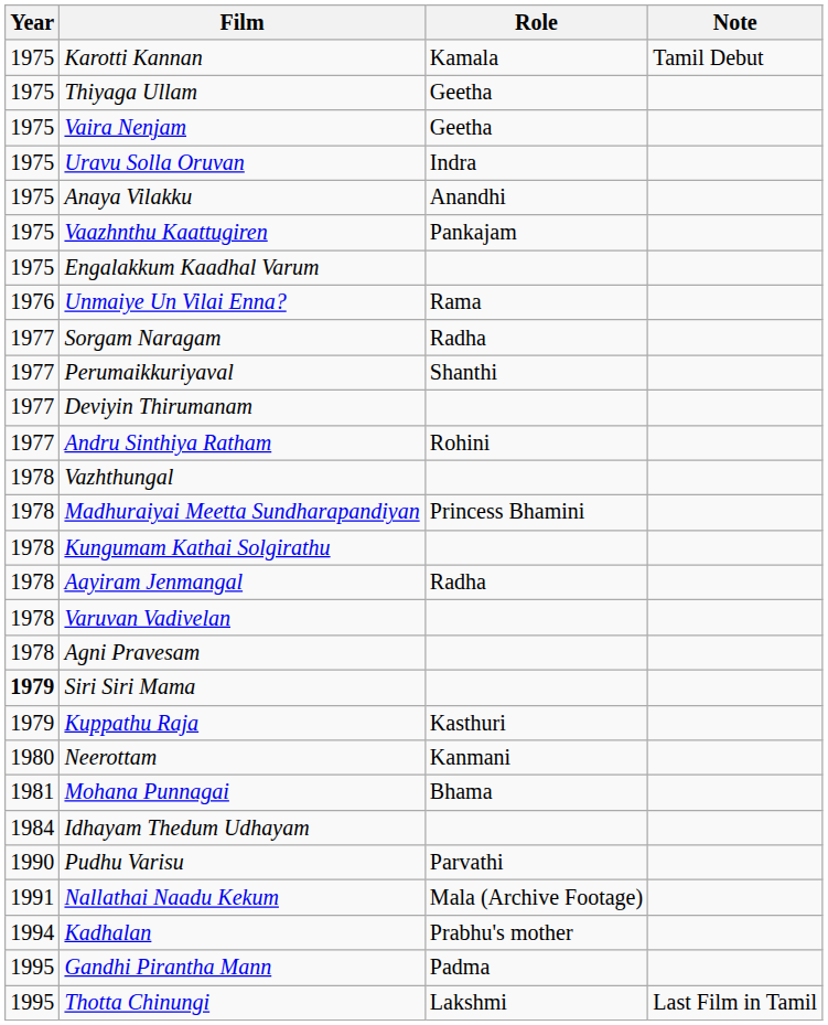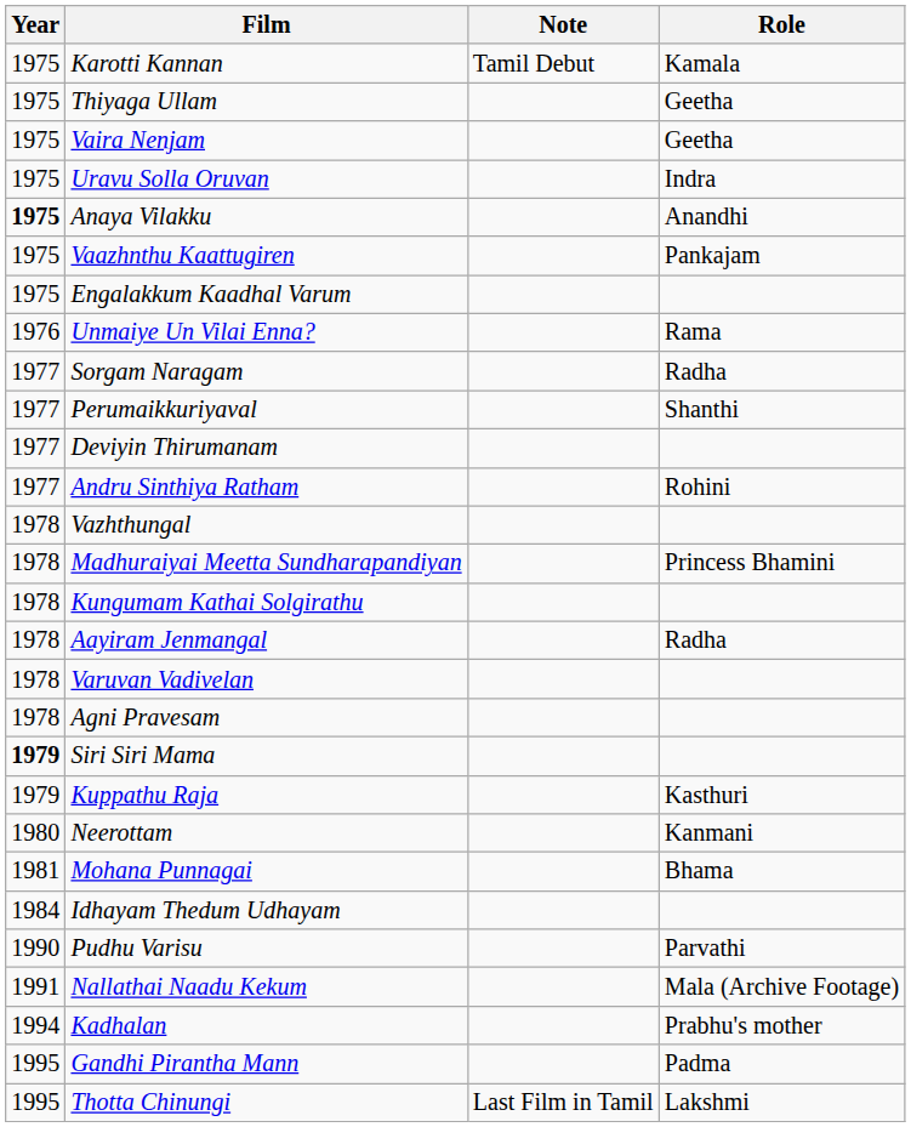columns swapped: Role <-> Note
Anaya Vilakku | Year: normal -> bold
